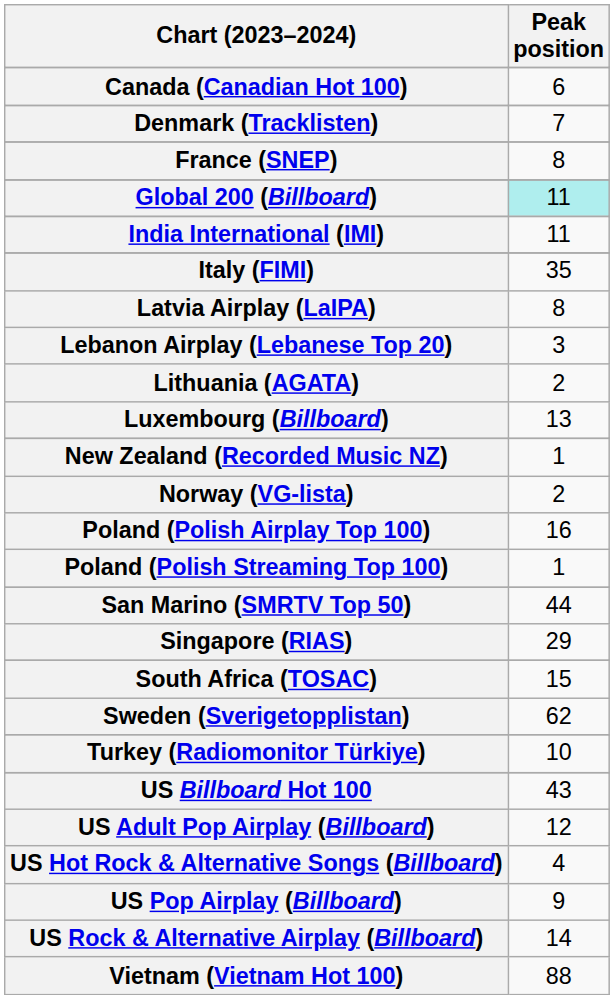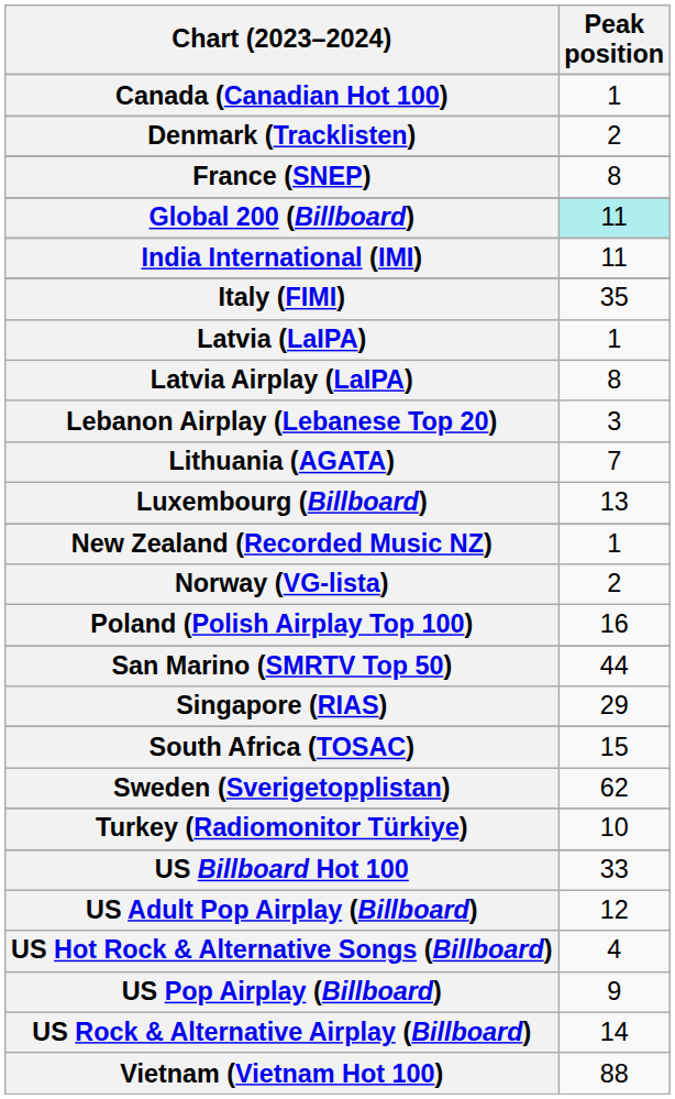Canada (Canadian Hot 100) | Peak position: 6 -> 1
Denmark (Tracklisten) | Peak position: 7 -> 2
+ row: Latvia (LaIPA) | 1
Lithuania (AGATA) | Peak position: 2 -> 7
- row: Poland (Polish Streaming Top 100) | 1
US Billboard Hot 100 | Peak position: 43 -> 33
